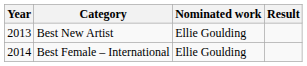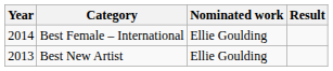rows swapped: Best New Artist <-> Best Female – International
